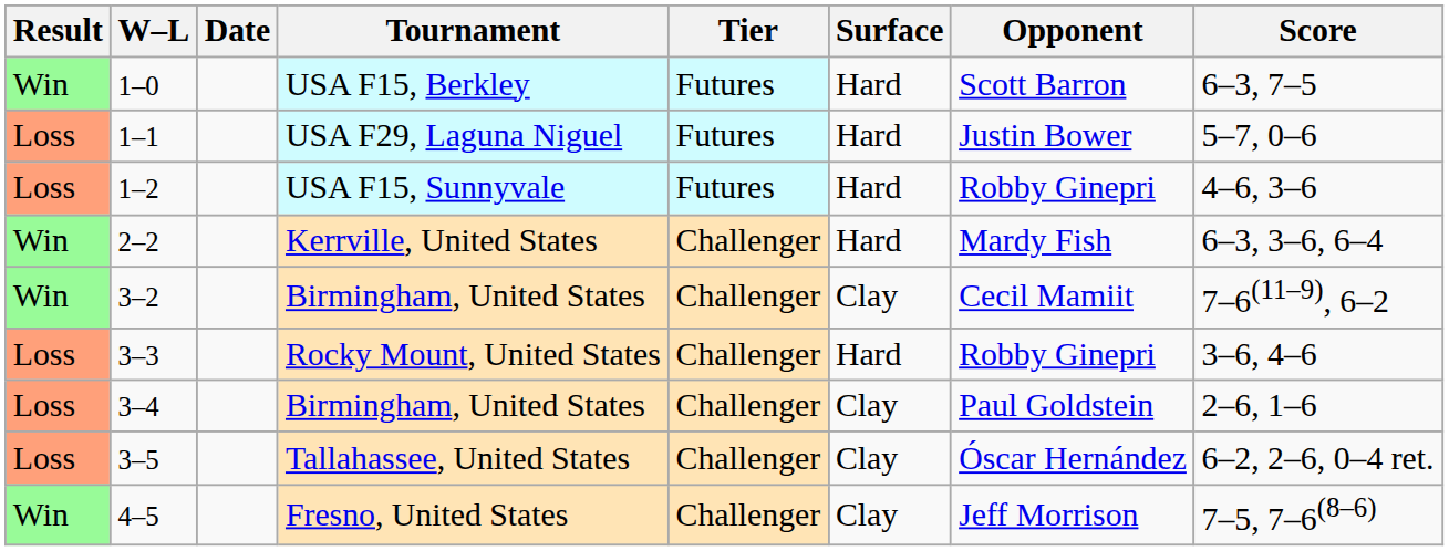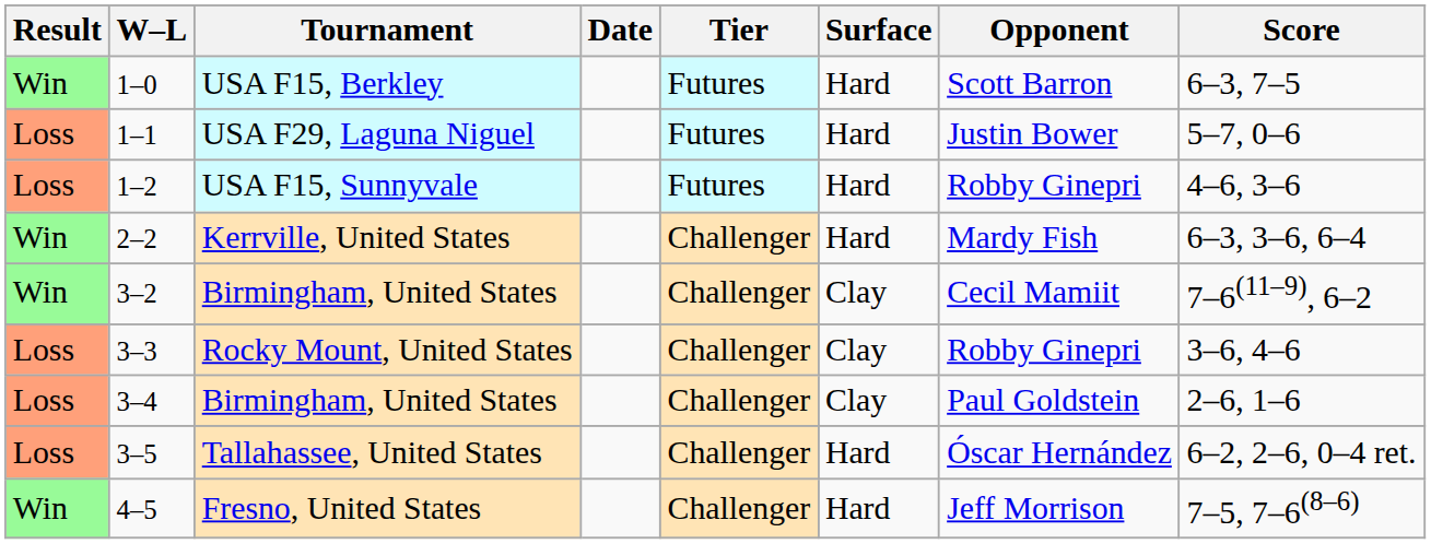columns swapped: Date <-> Tournament
3–3 | Surface: Hard -> Clay
3–5 | Surface: Clay -> Hard
4–5 | Surface: Clay -> Hard
